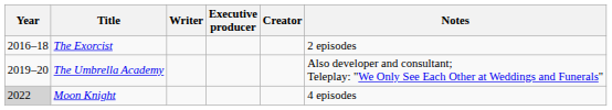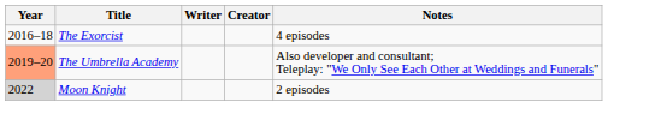- column: Executive producer
The Exorcist | Notes: 2 episodes -> 4 episodes
The Umbrella Academy | Year: no background -> lightsalmon background
Moon Knight | Notes: 4 episodes -> 2 episodes
